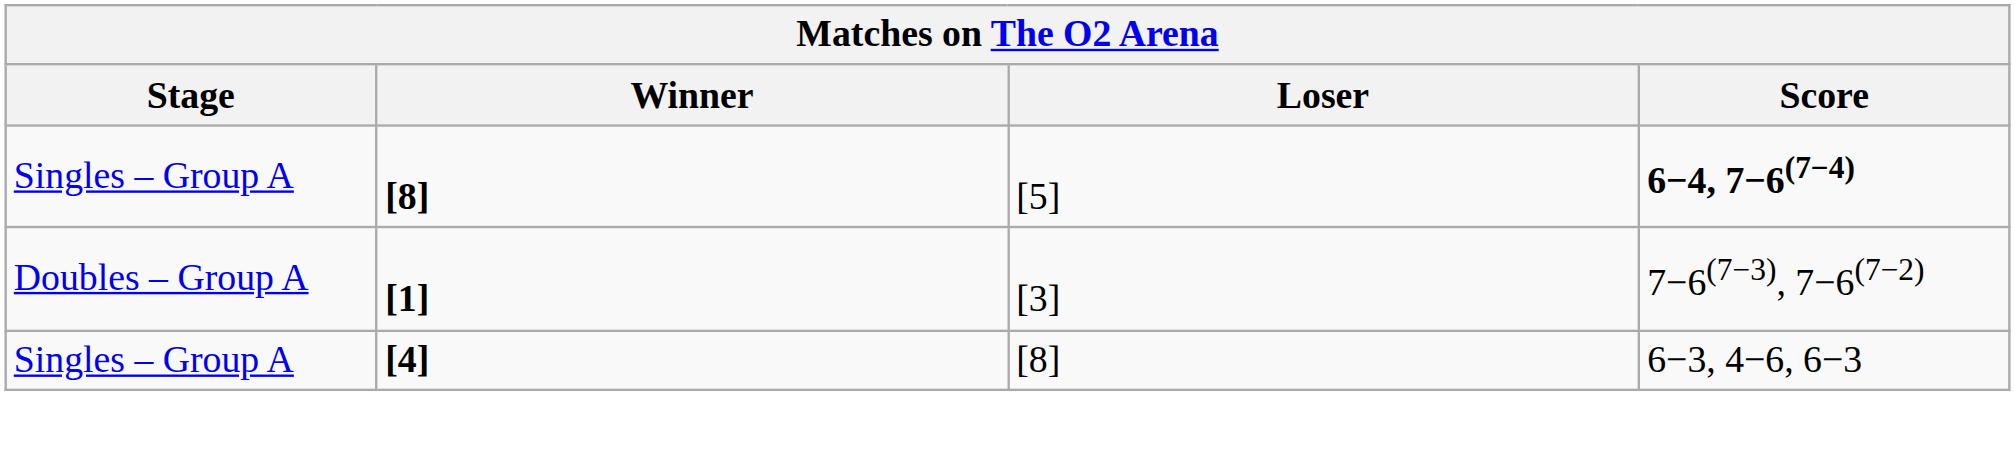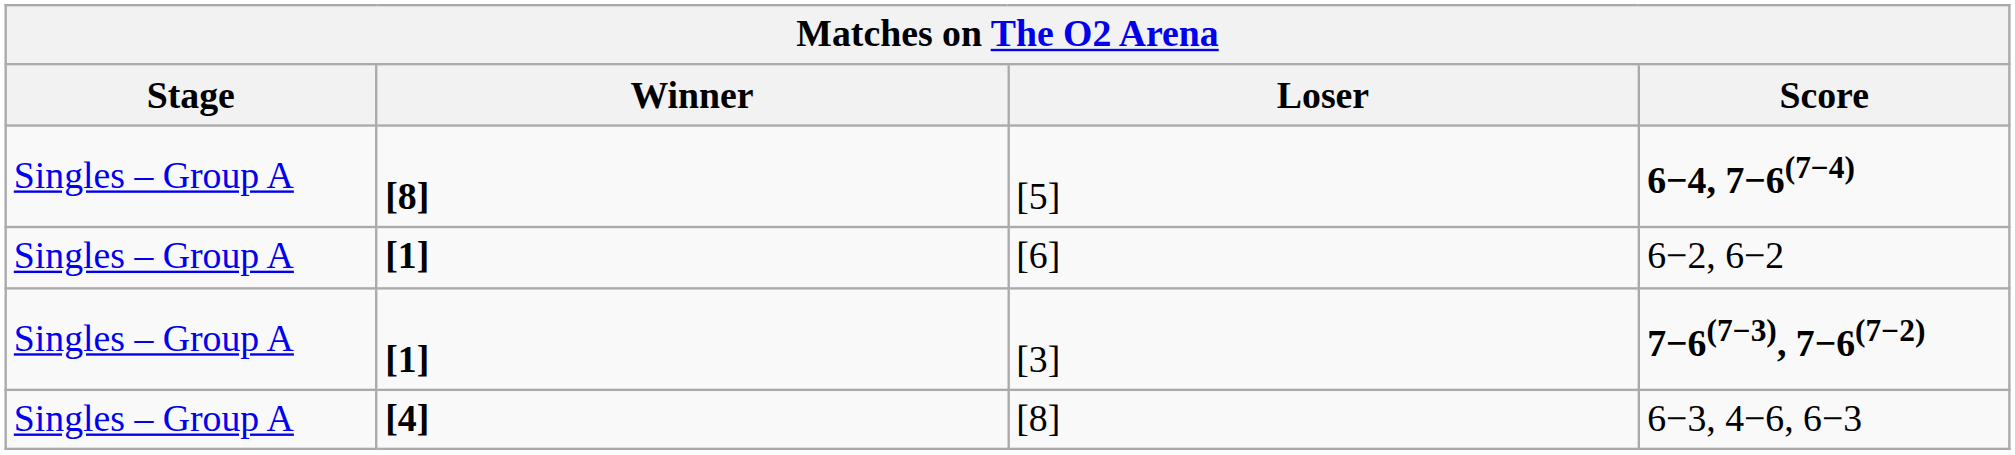+ row: Singles – Group A | [1] | [6] | 6−2, 6−2
[3] | Stage: Doubles – Group A -> Singles – Group A
[3] | Score: normal -> bold
